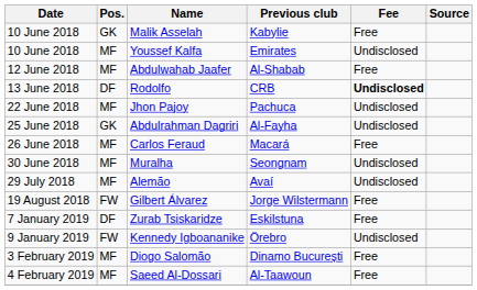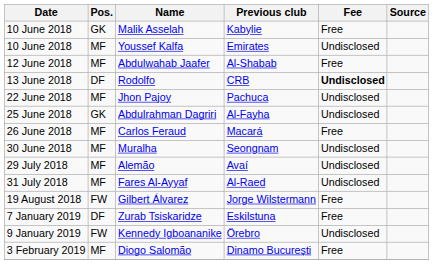+ row: 31 July 2018 | MF | Fares Al-Ayyaf | Al-Raed | Undisclosed
- row: 4 February 2019 | MF | Saeed Al-Dossari | Al-Taawoun | Free
